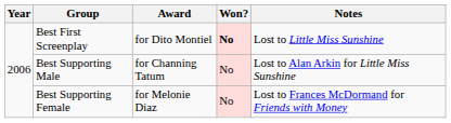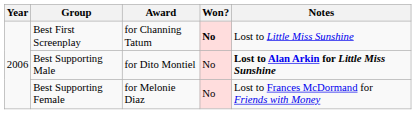Best First Screenplay | Award: for Dito Montiel -> for Channing Tatum
Best Supporting Male | Award: for Channing Tatum -> for Dito Montiel
Best Supporting Male | Notes: normal -> bold
